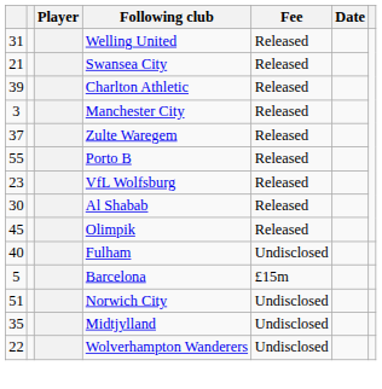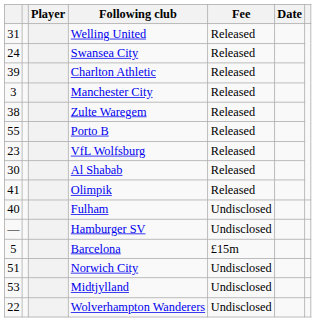Swansea City | column 1: 21 -> 24
Zulte Waregem | column 1: 37 -> 38
Olimpik | column 1: 45 -> 41
+ row: — | Hamburger SV | Undisclosed
Midtjylland | column 1: 35 -> 53
